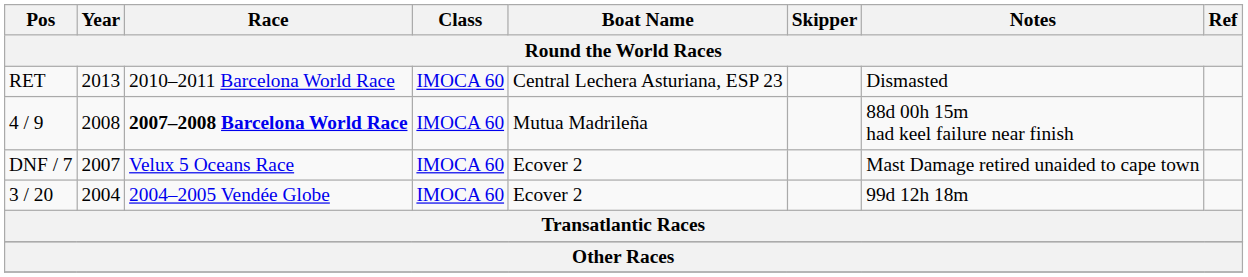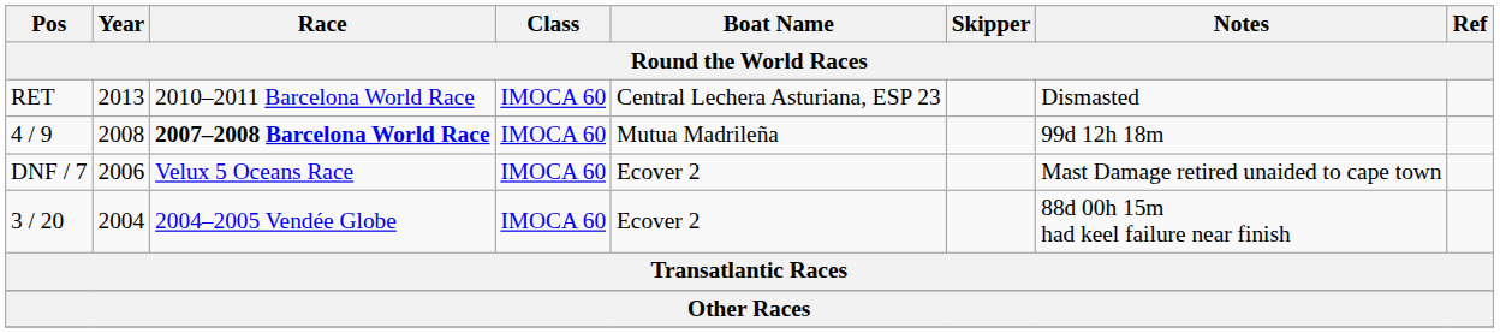4 / 9 | Notes: 88d 00h 15m had keel failure near finish -> 99d 12h 18m
DNF / 7 | Year: 2007 -> 2006
3 / 20 | Notes: 99d 12h 18m -> 88d 00h 15m had keel failure near finish
